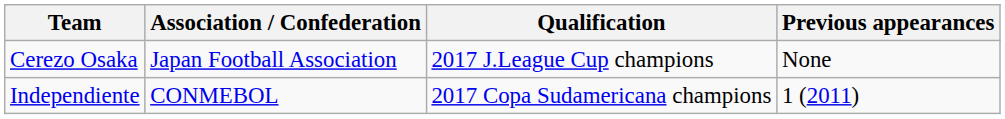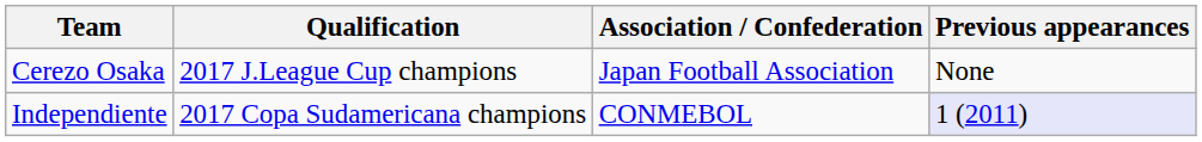columns swapped: Association / Confederation <-> Qualification
Independiente | Previous appearances: no background -> lavender background
